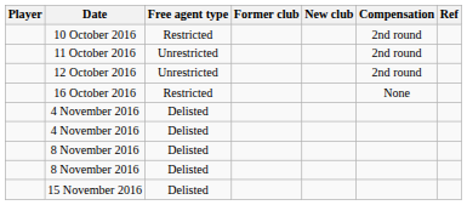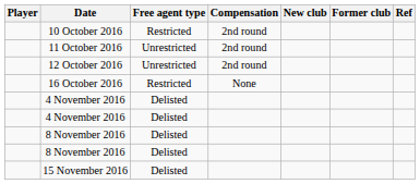columns swapped: Former club <-> Compensation
